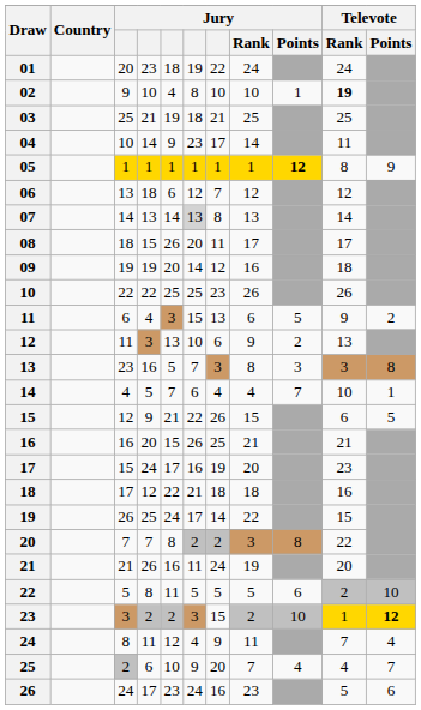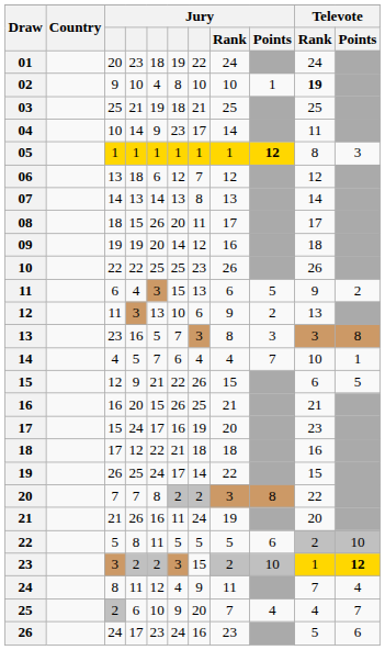05 | Televote / Points: 9 -> 3
07 | column 6: lightgrey background -> no background
